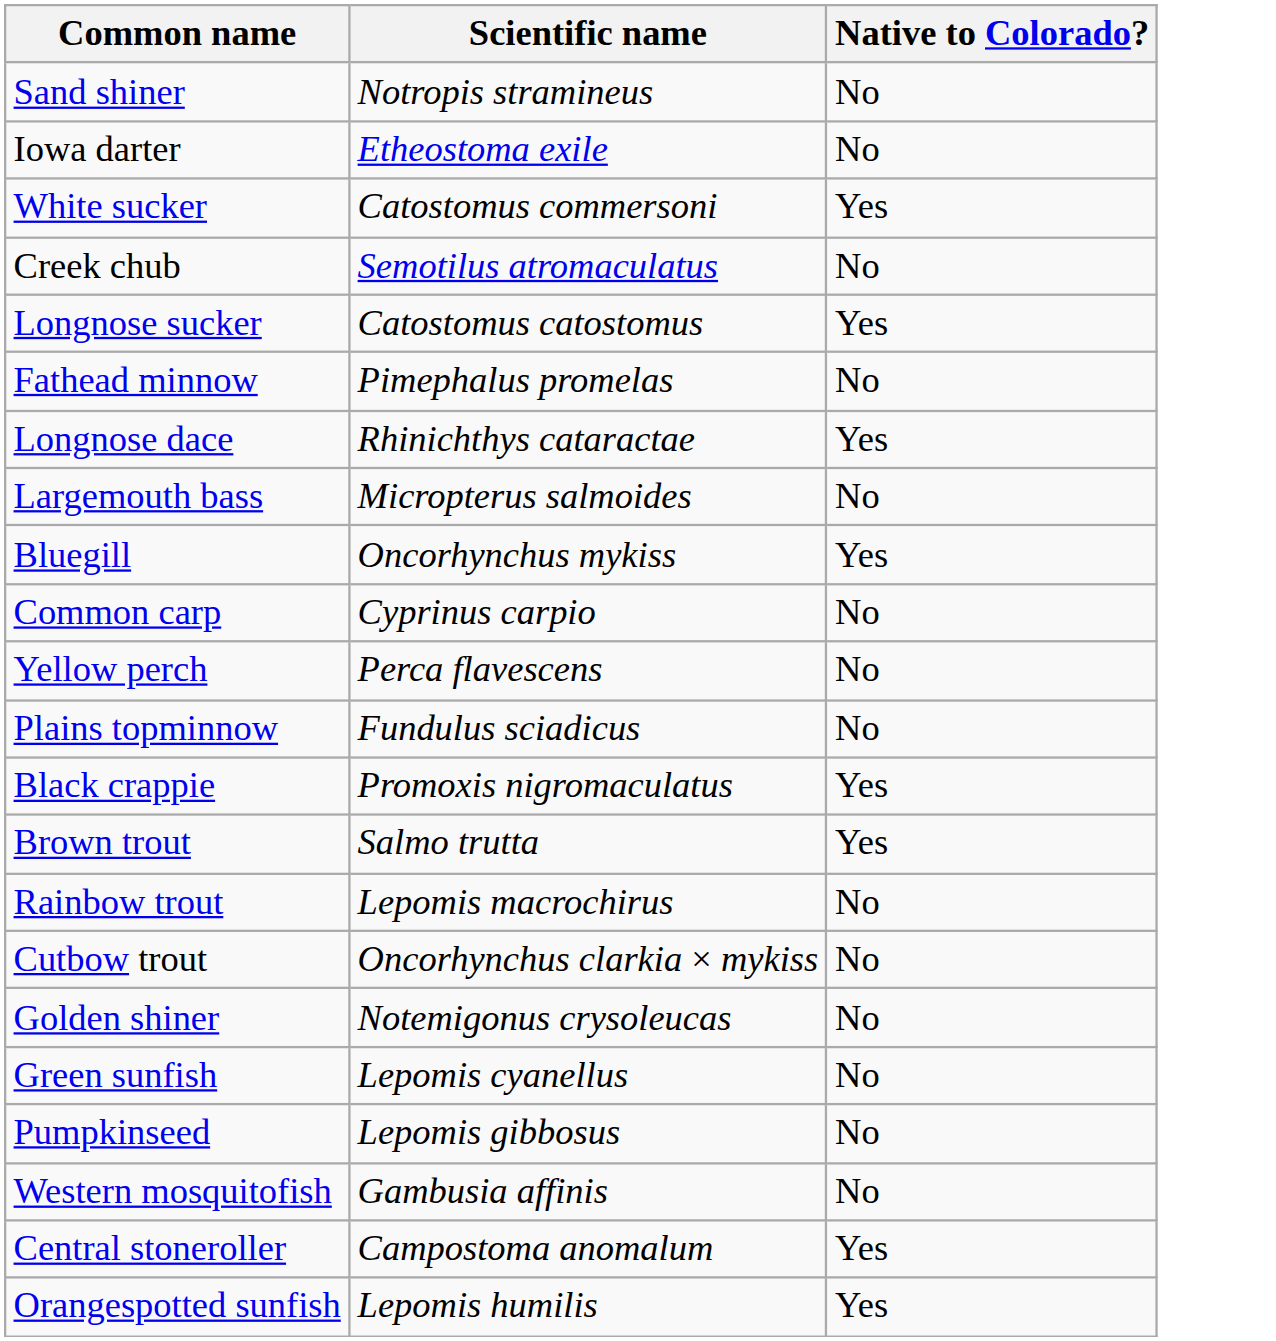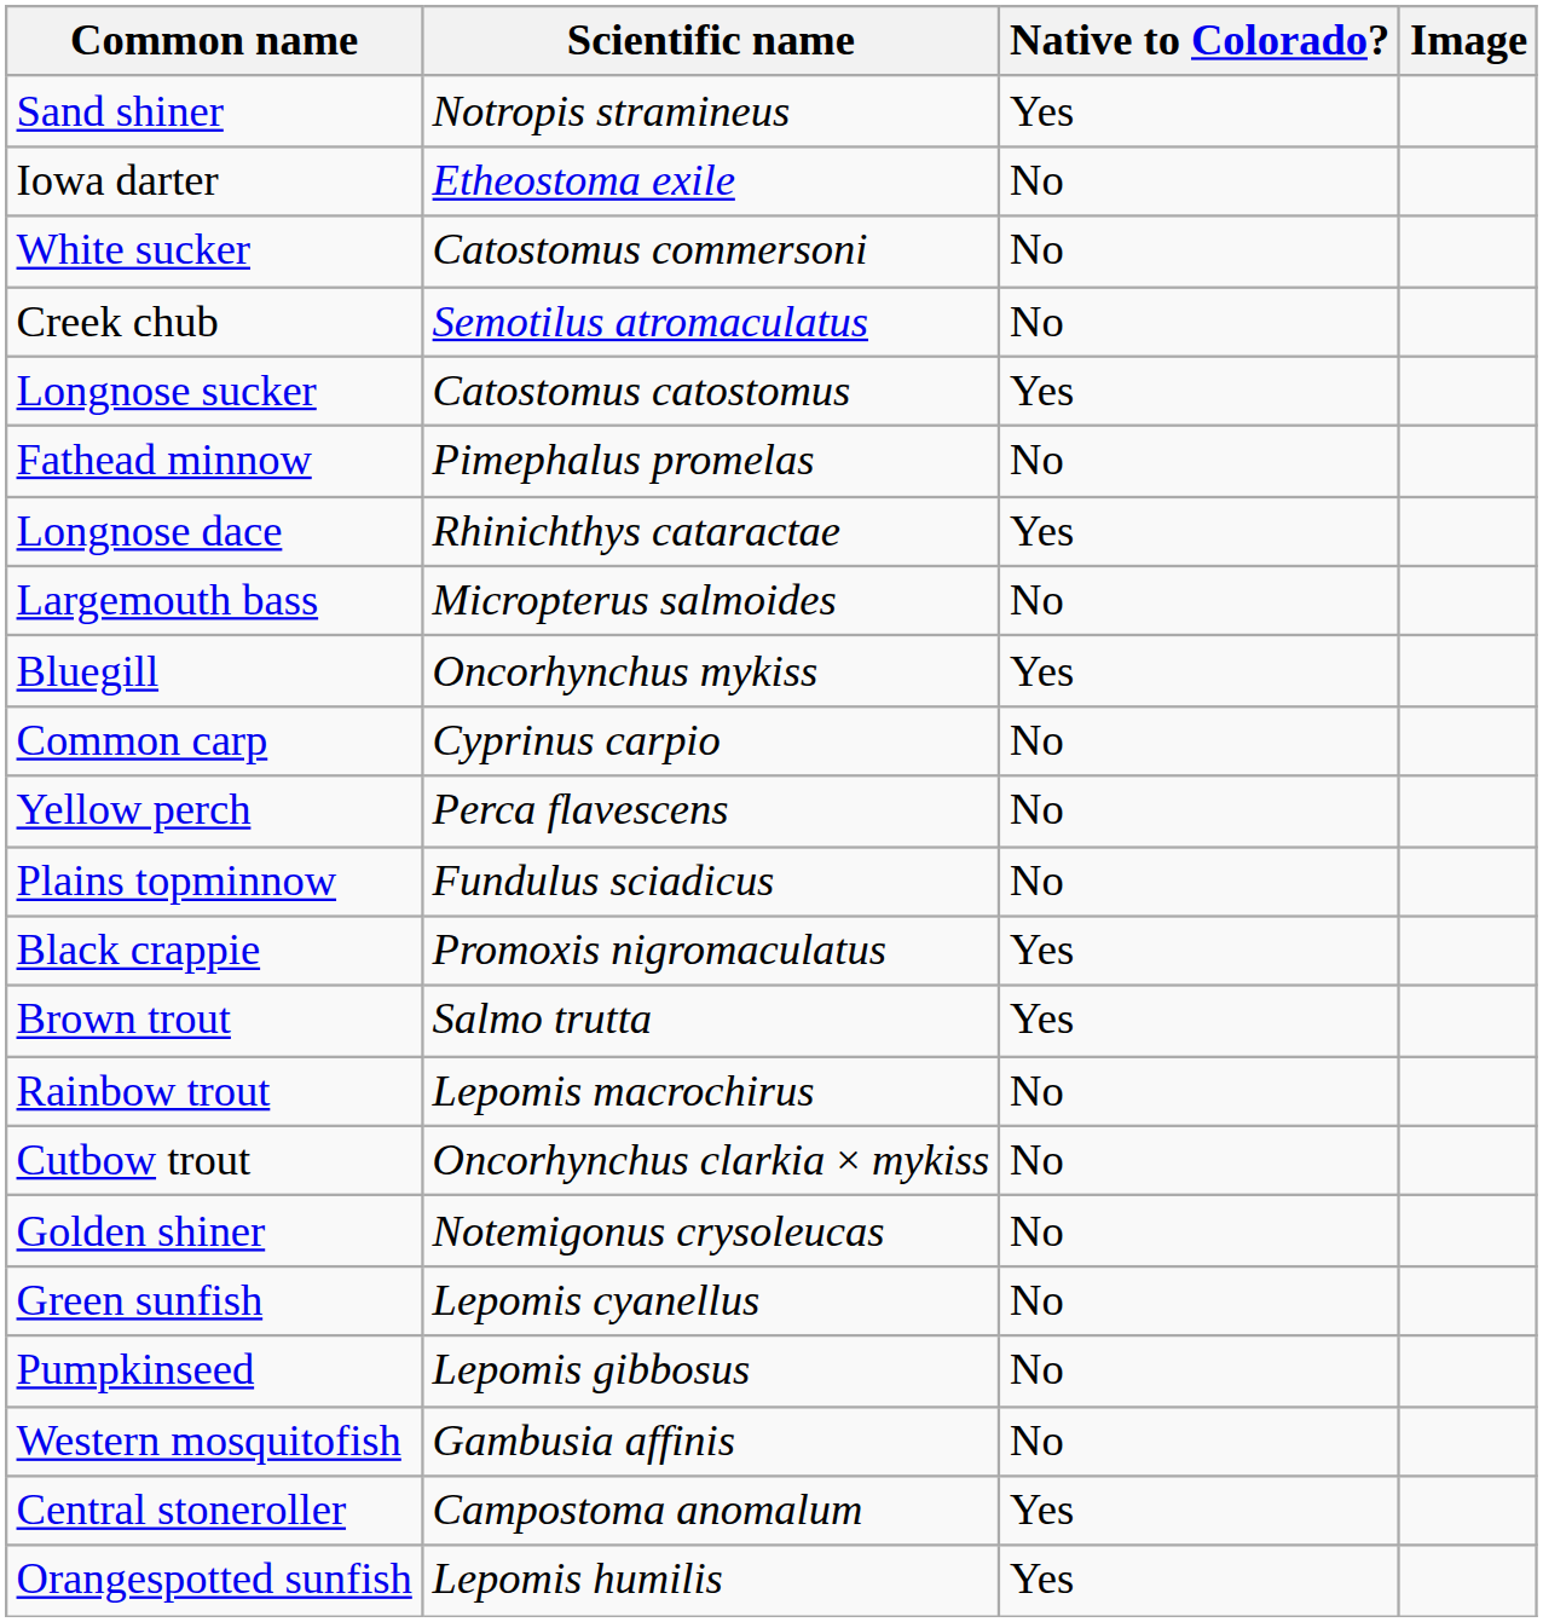+ column: Image
Sand shiner | Native to Colorado?: No -> Yes
White sucker | Native to Colorado?: Yes -> No
